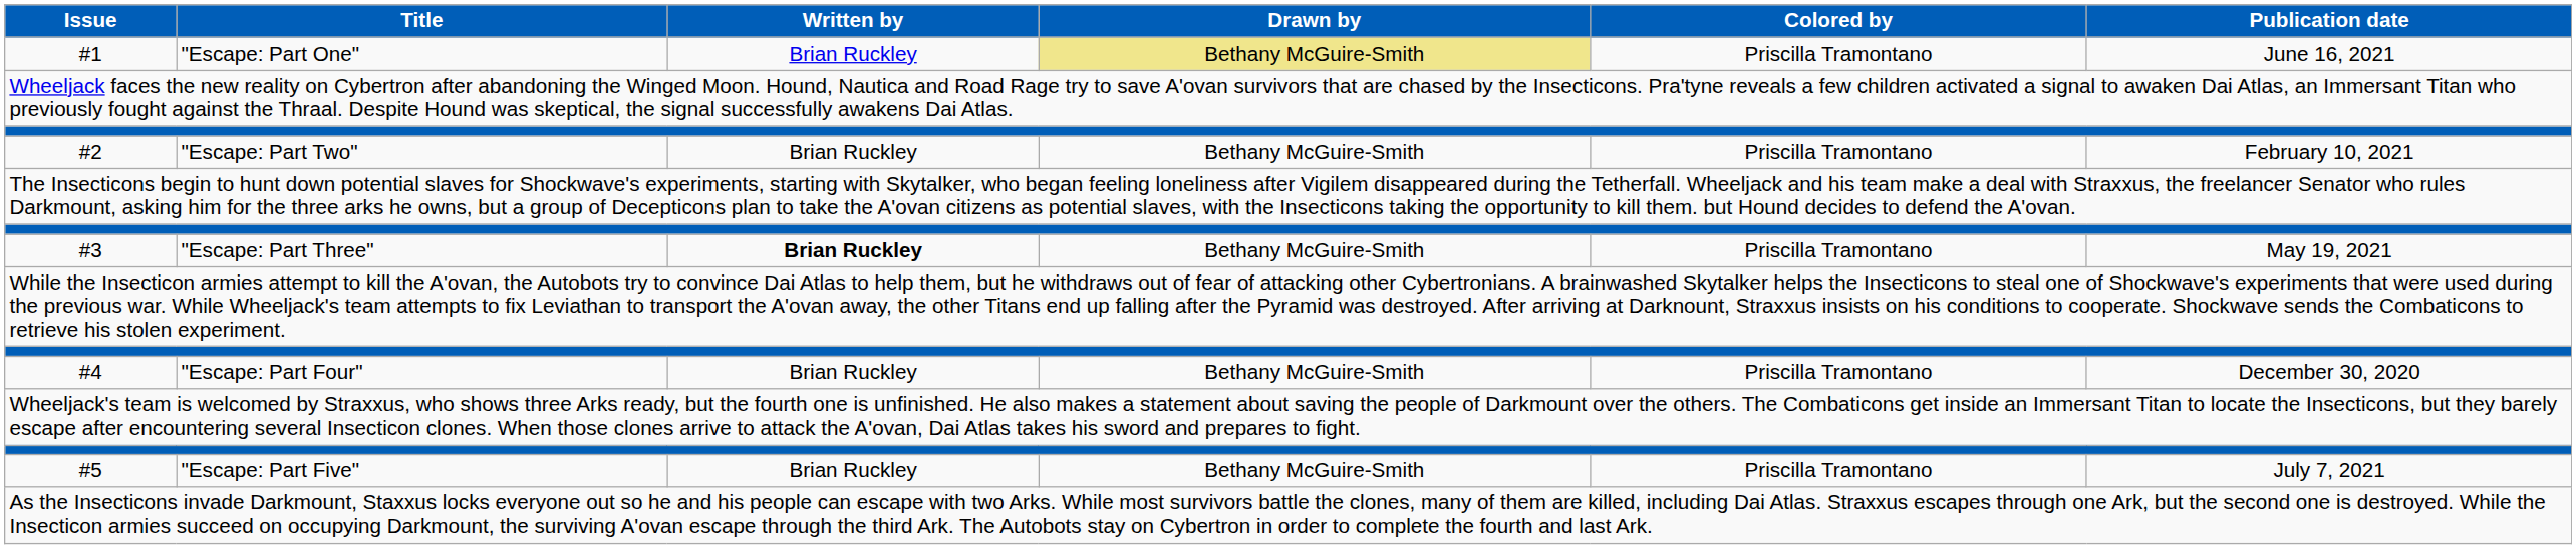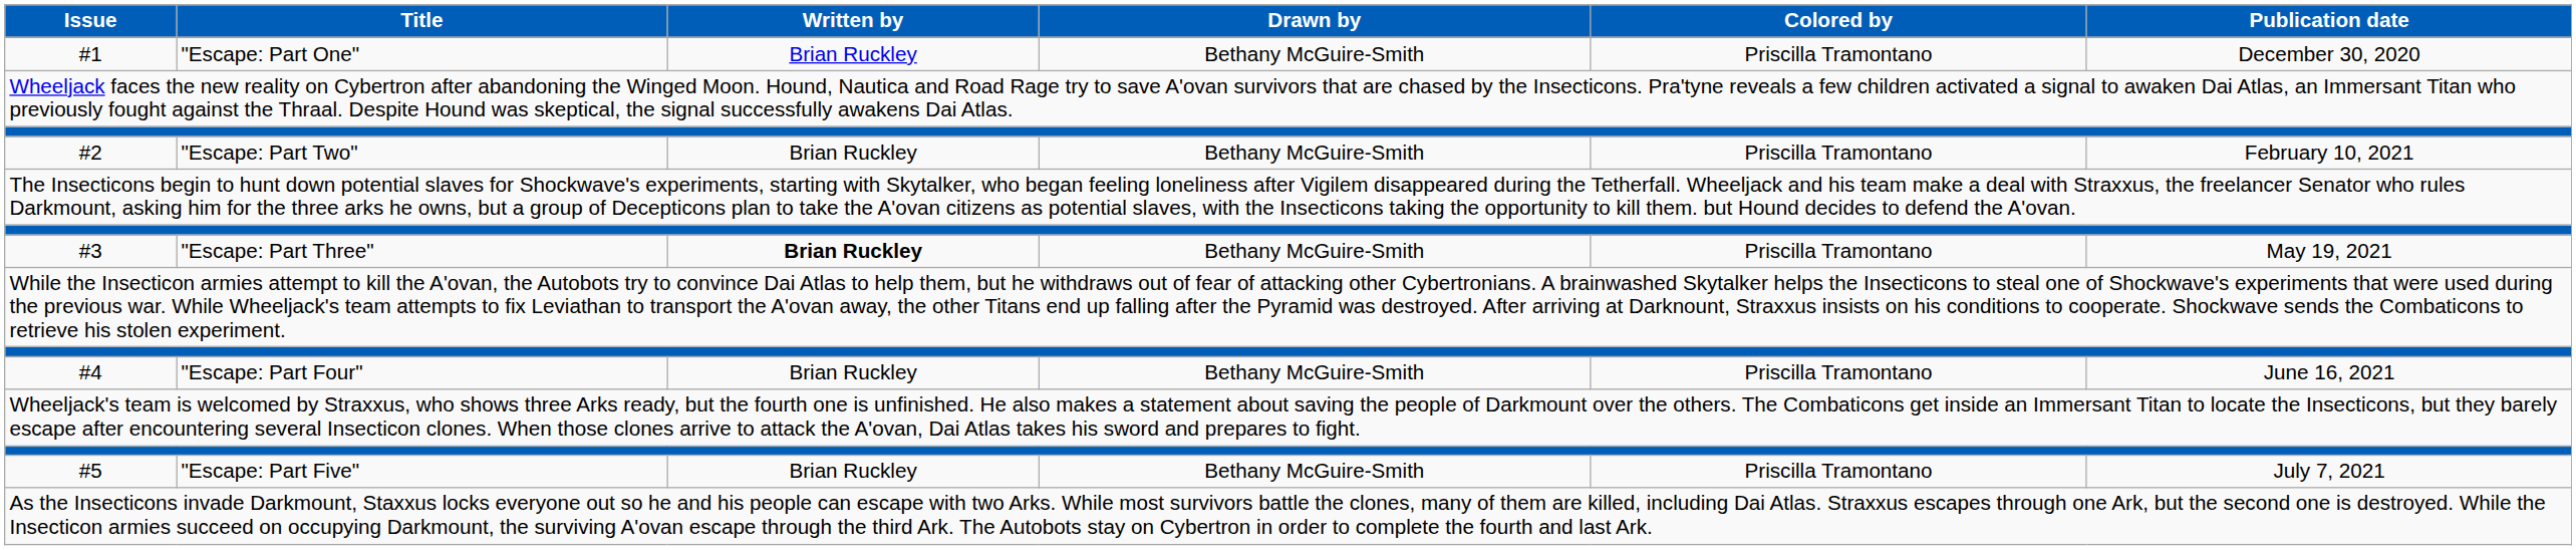#1 | Drawn by: khaki background -> no background
#1 | Publication date: June 16, 2021 -> December 30, 2020
#4 | Publication date: December 30, 2020 -> June 16, 2021
